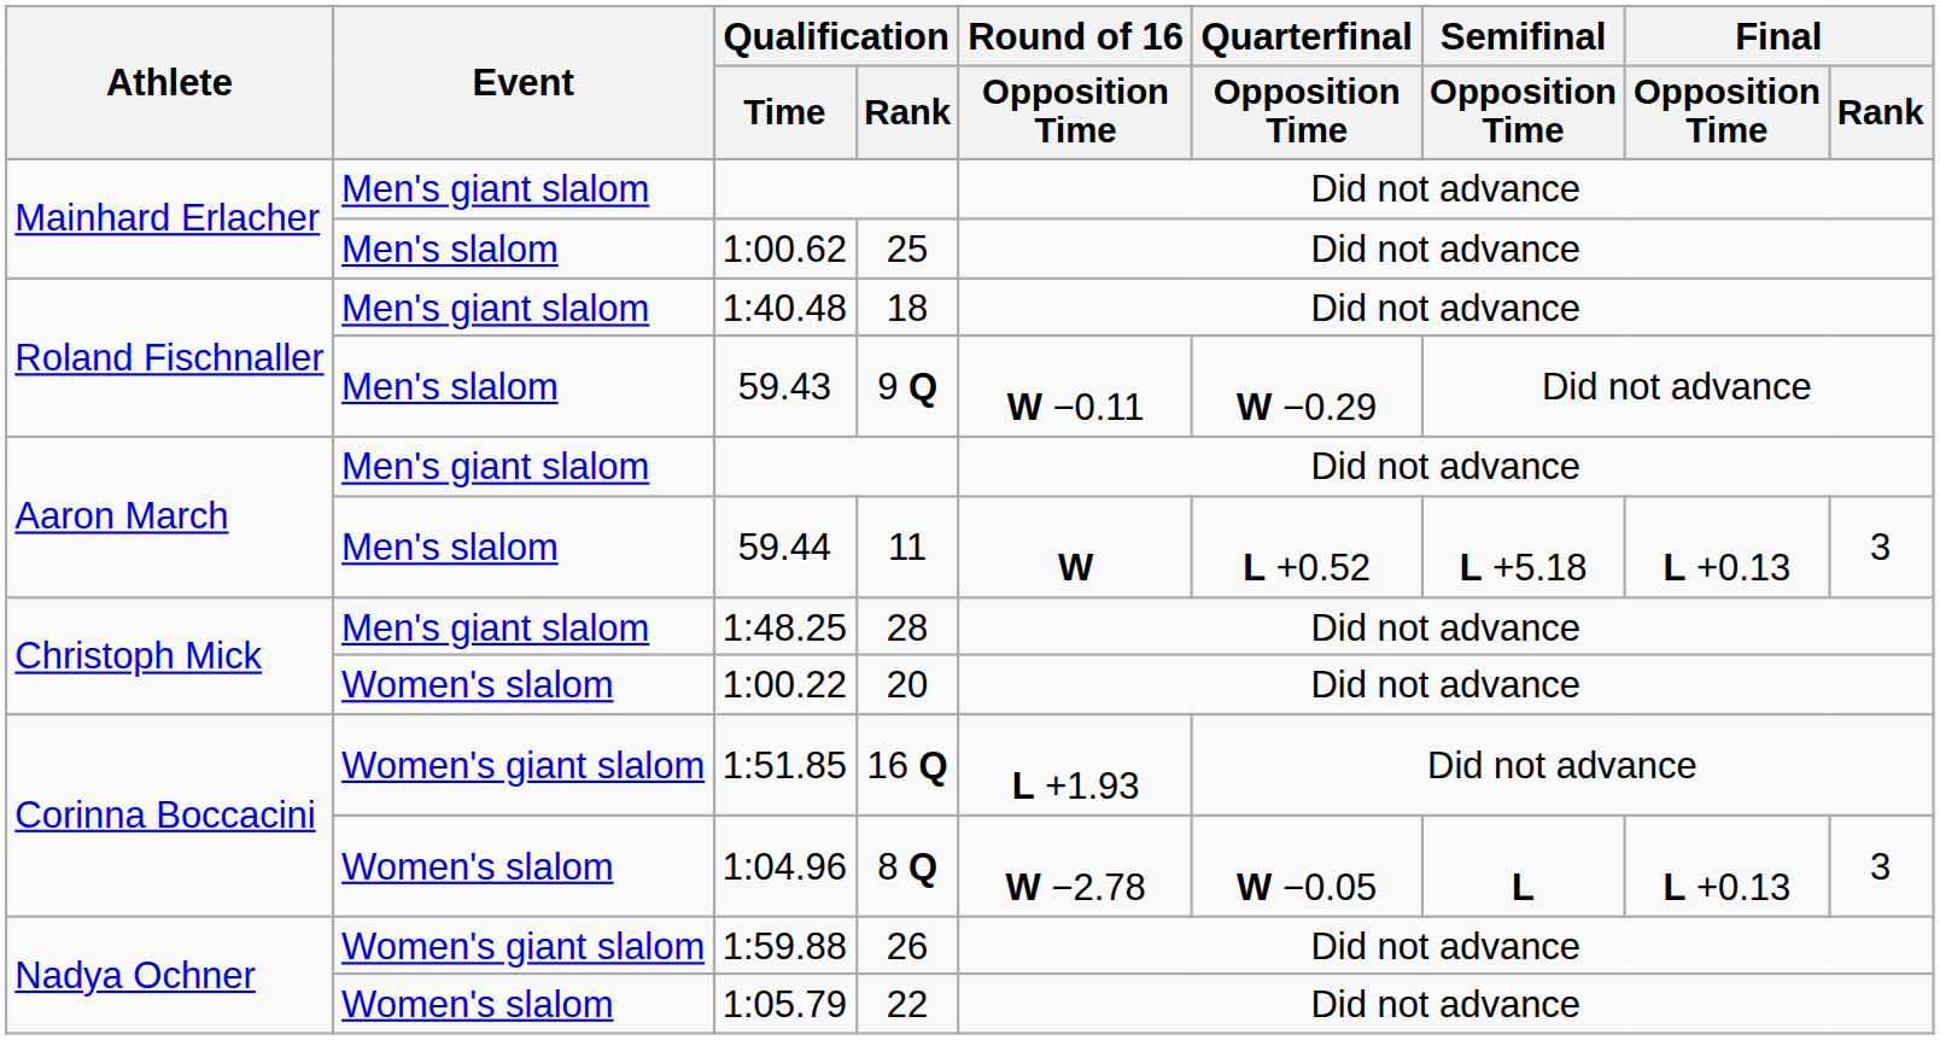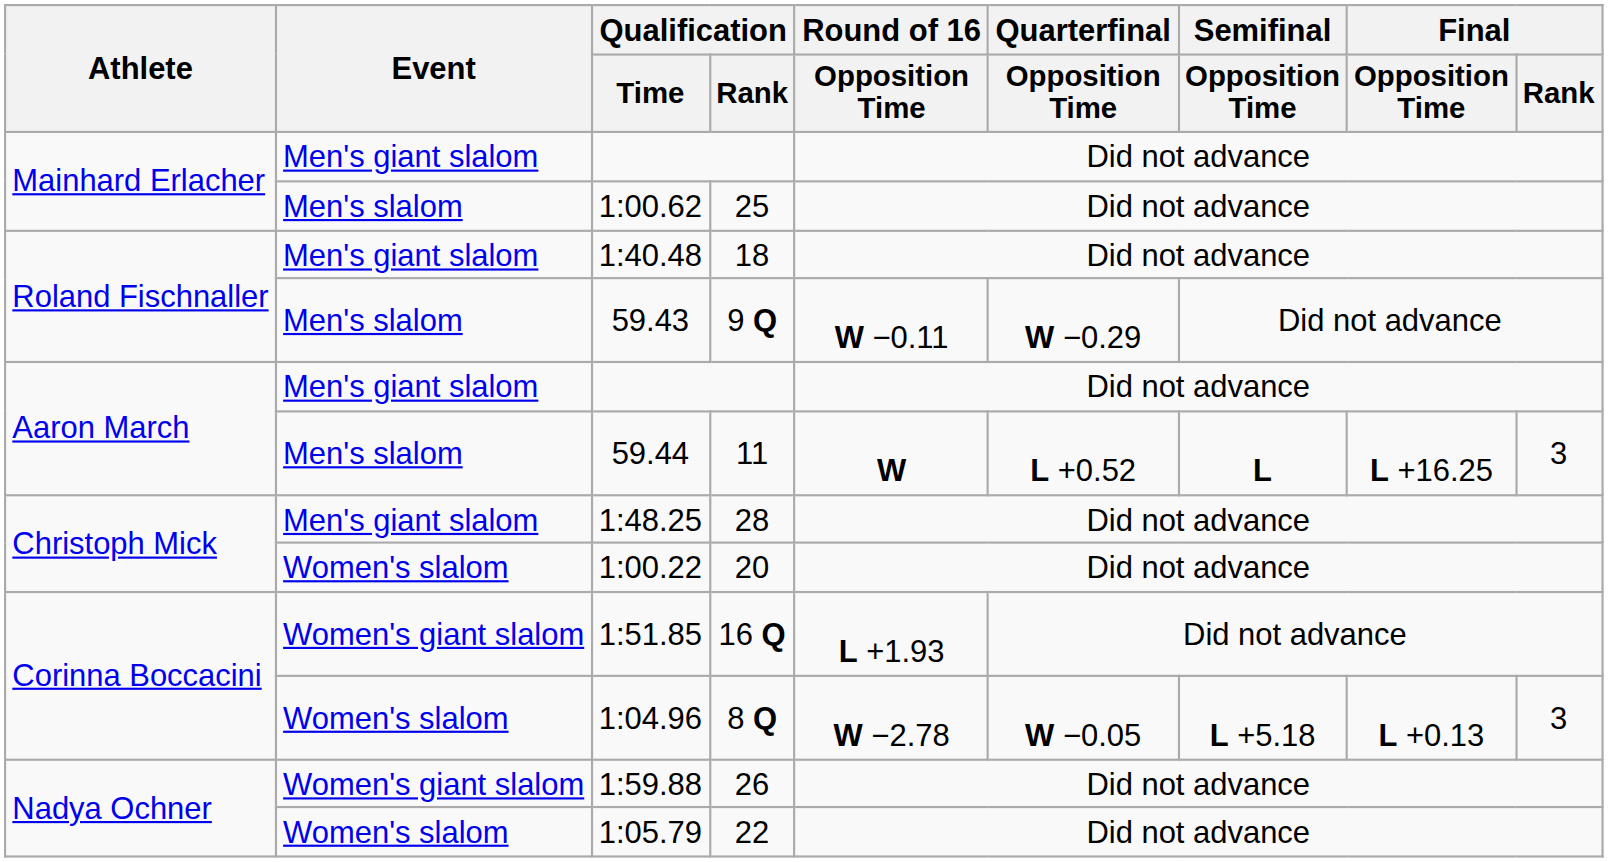59.44 | Semifinal / Opposition Time: L +5.18 -> L
59.44 | Final / Opposition Time: L +0.13 -> L +16.25
1:04.96 | Semifinal / Opposition Time: L -> L +5.18
